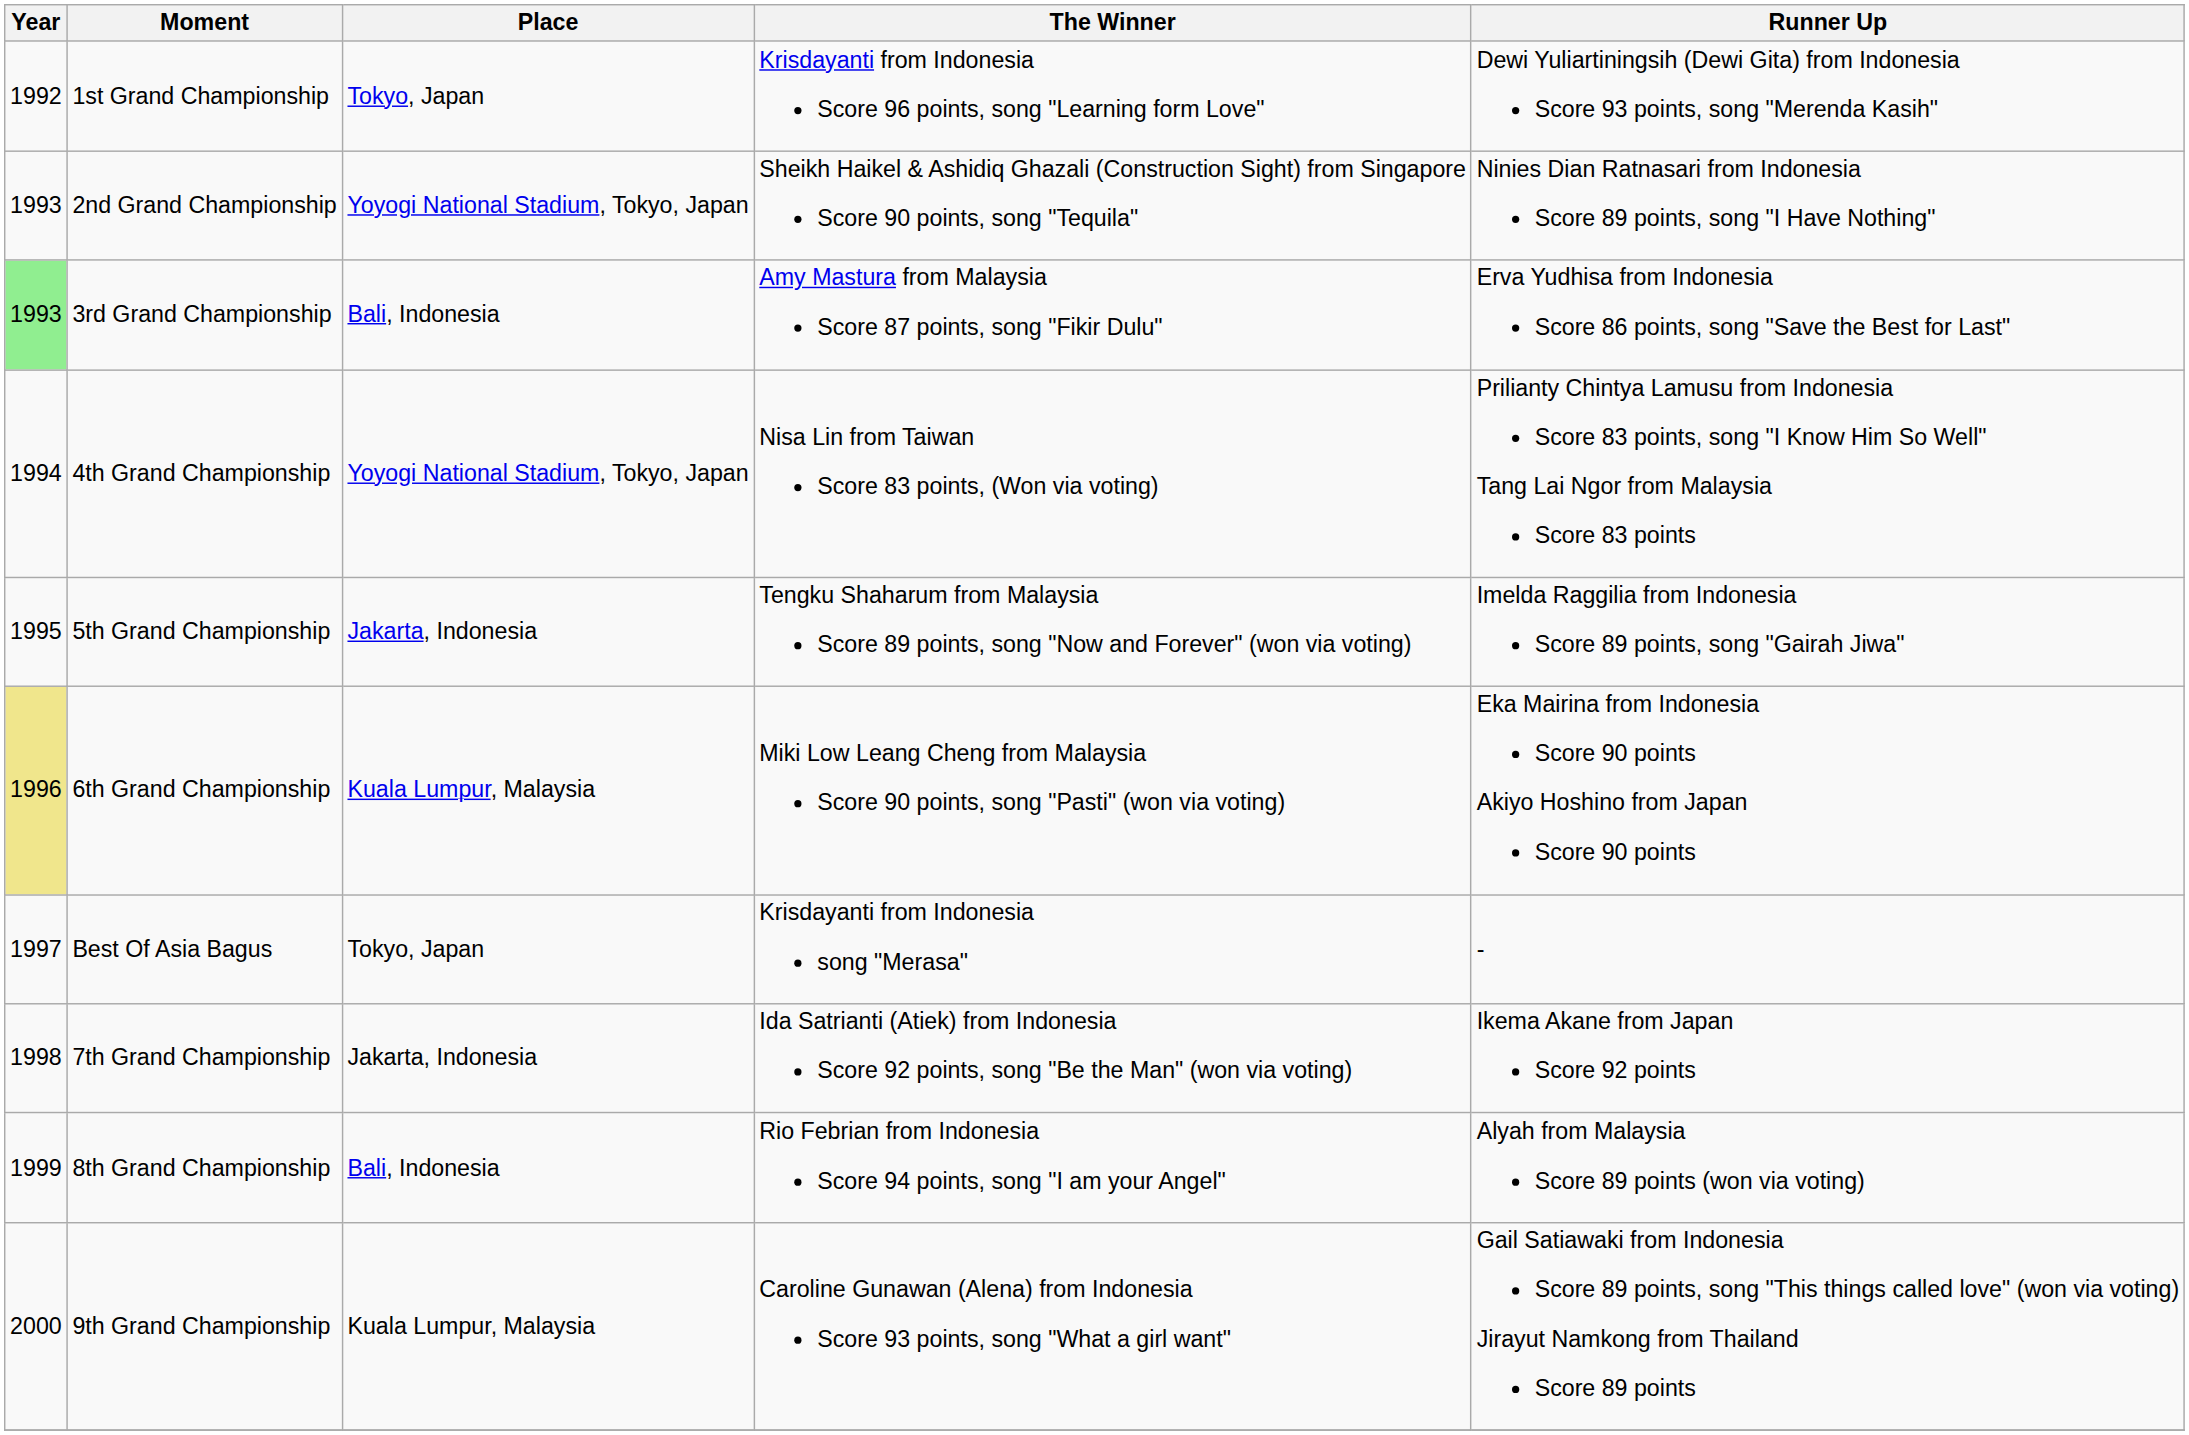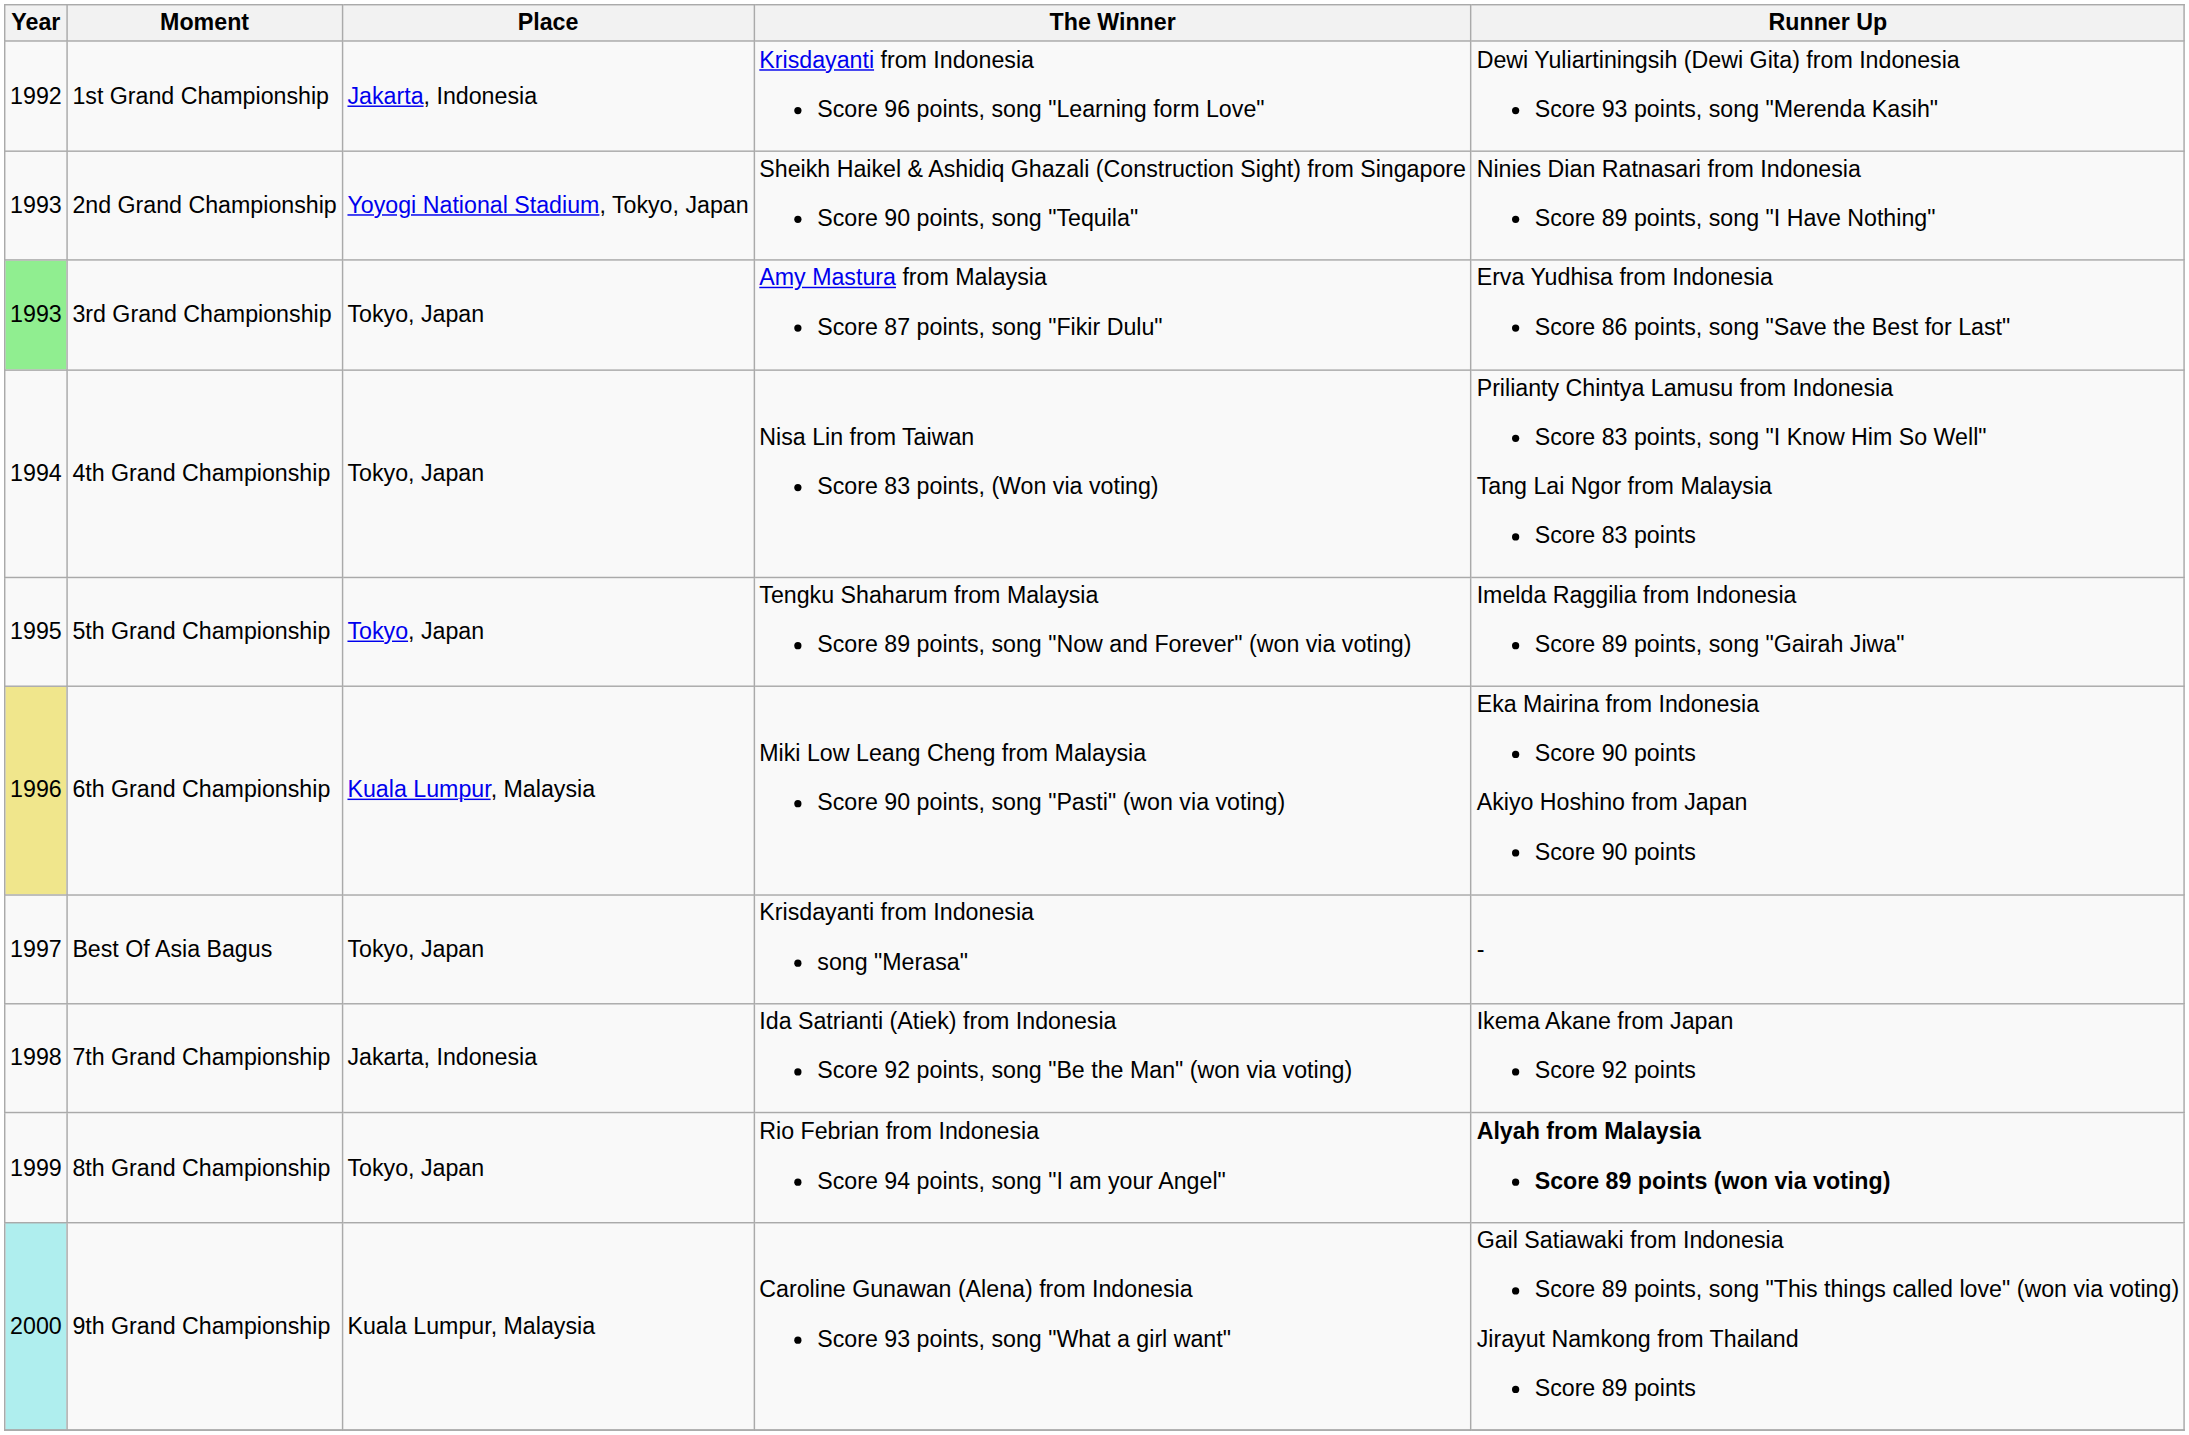1st Grand Championship | Place: Tokyo, Japan -> Jakarta, Indonesia
3rd Grand Championship | Place: Bali, Indonesia -> Tokyo, Japan
4th Grand Championship | Place: Yoyogi National Stadium, Tokyo, Japan -> Tokyo, Japan
5th Grand Championship | Place: Jakarta, Indonesia -> Tokyo, Japan
8th Grand Championship | Place: Bali, Indonesia -> Tokyo, Japan
8th Grand Championship | Runner Up: normal -> bold
9th Grand Championship | Year: no background -> paleturquoise background
